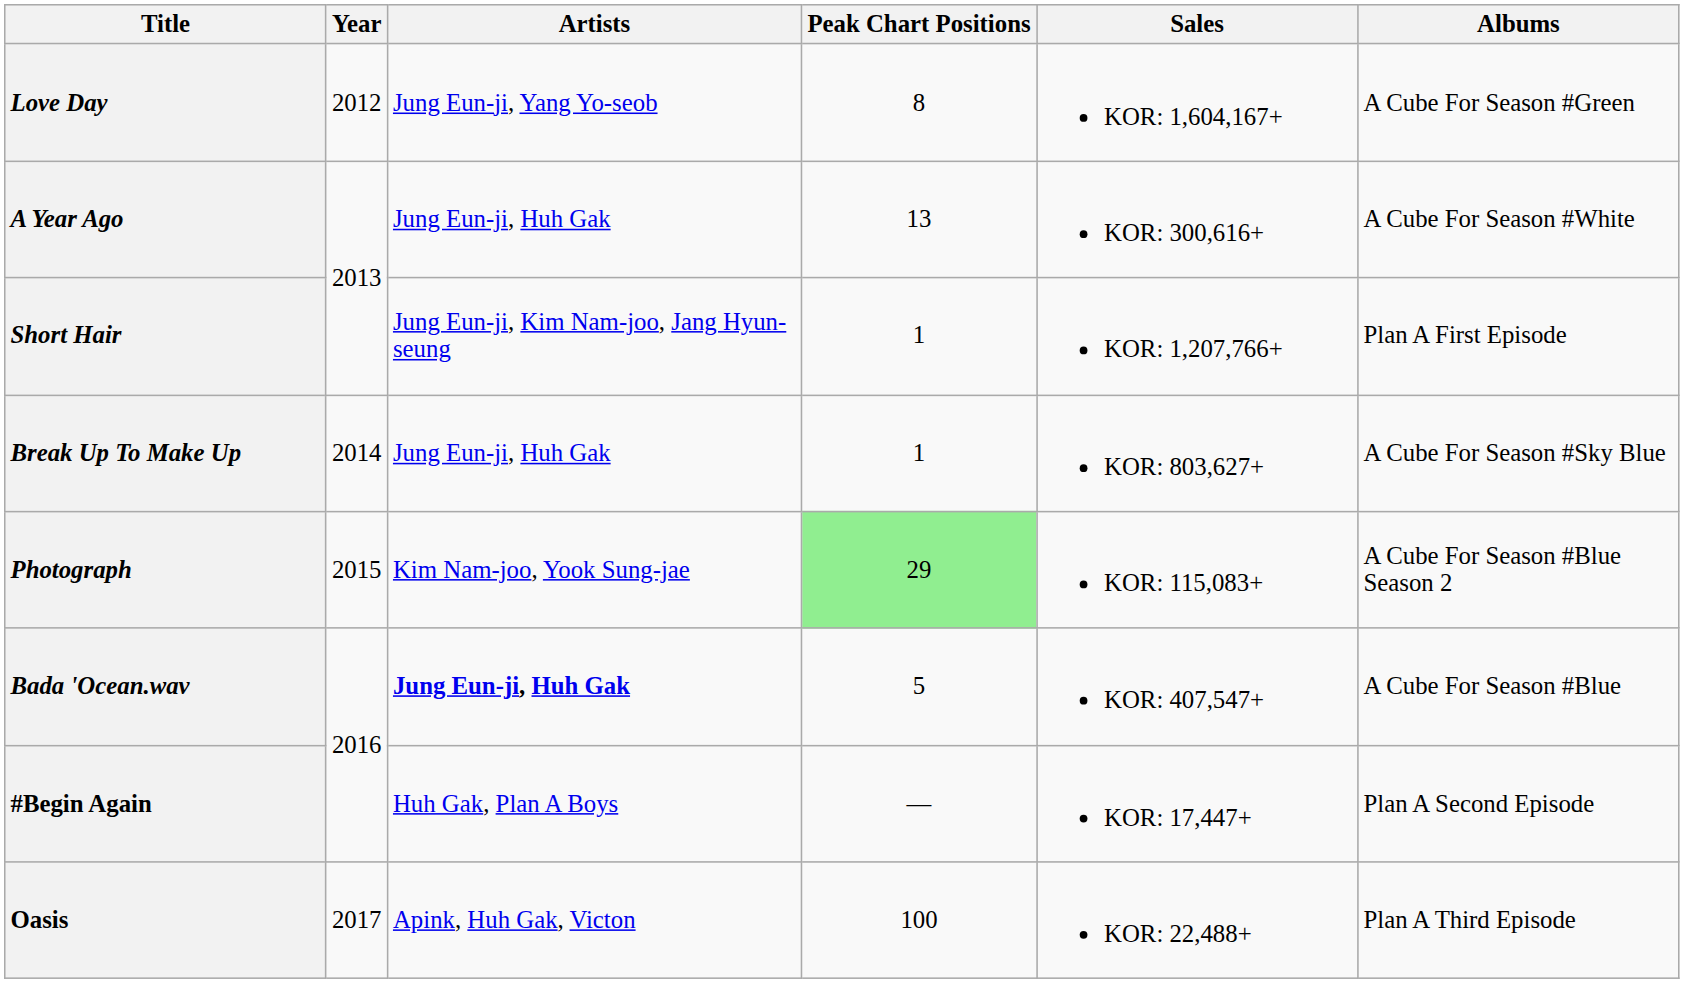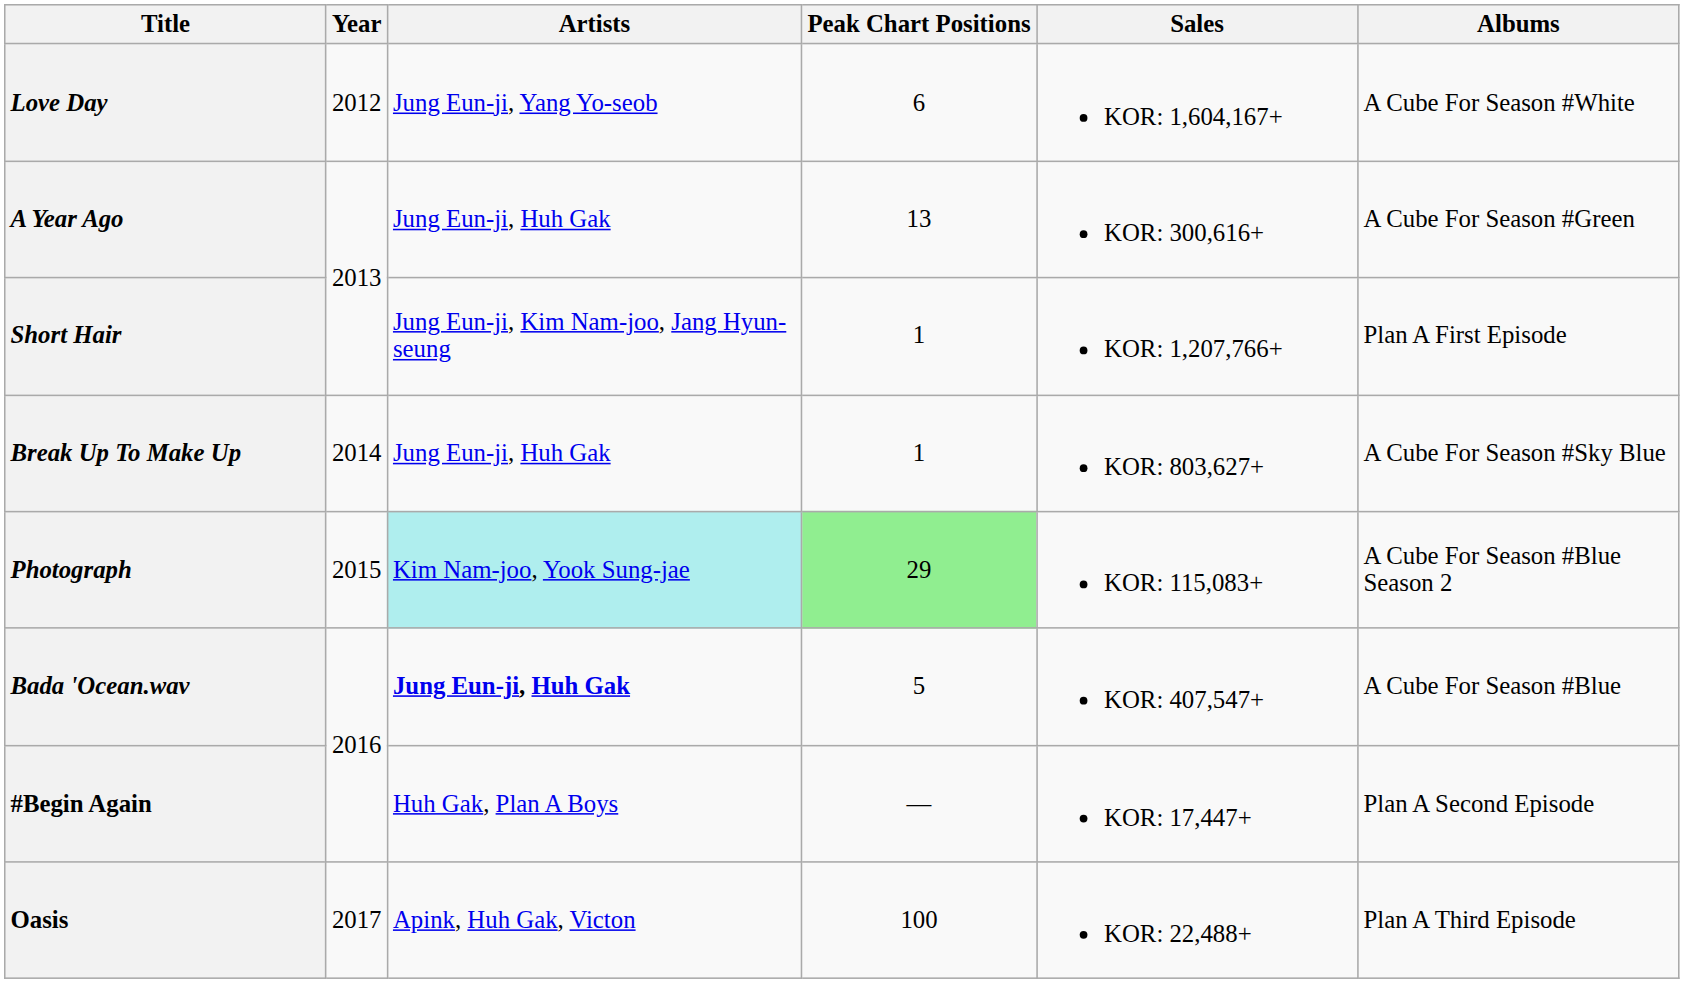Love Day | Peak Chart Positions: 8 -> 6
Love Day | Albums: A Cube For Season #Green -> A Cube For Season #White
A Year Ago | Albums: A Cube For Season #White -> A Cube For Season #Green
Photograph | Artists: no background -> paleturquoise background
